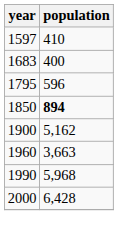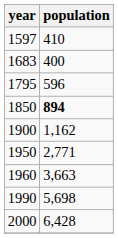1900 | population: 5,162 -> 1,162
+ row: 1950 | 2,771
1990 | population: 5,968 -> 5,698
